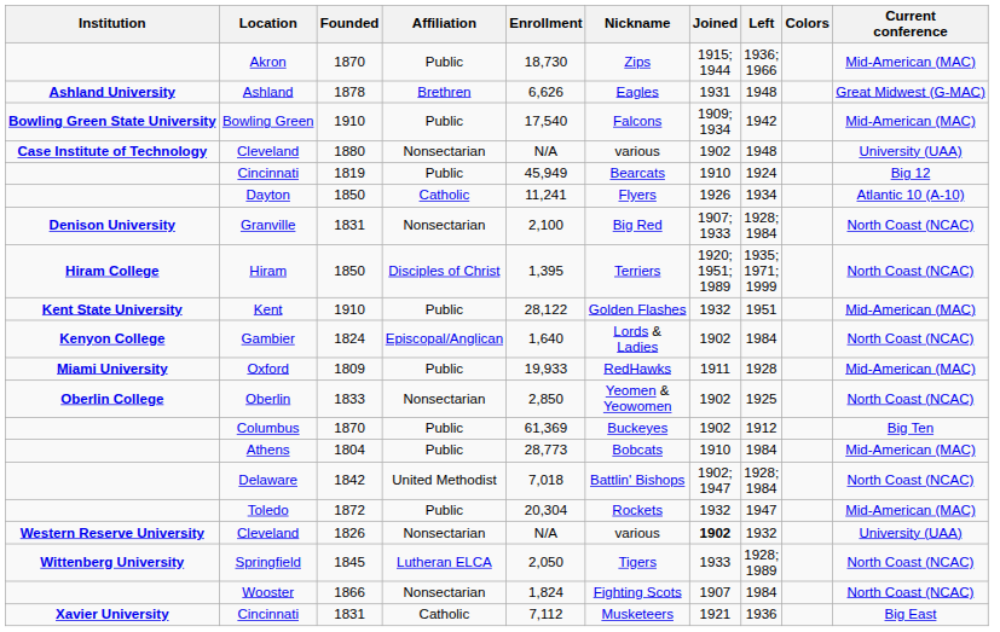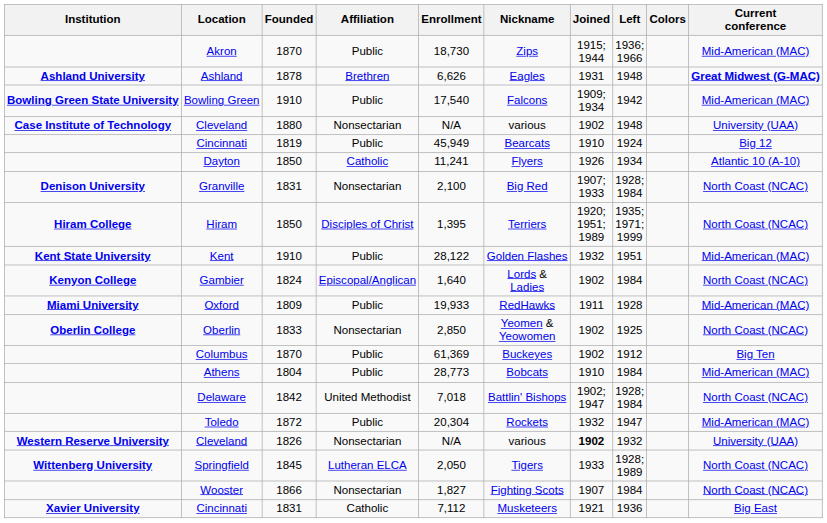Ashland | Current conference: normal -> bold
Wooster | Enrollment: 1,824 -> 1,827
